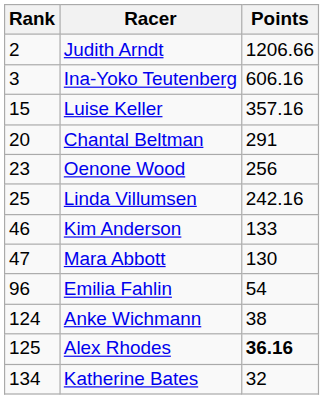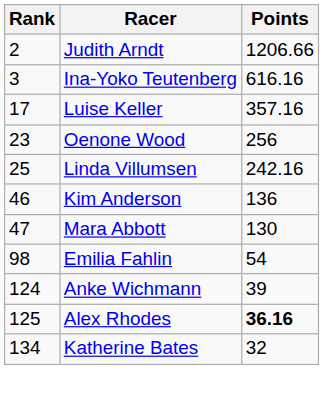Ina-Yoko Teutenberg | Points: 606.16 -> 616.16
Luise Keller | Rank: 15 -> 17
- row: 20 | Chantal Beltman | 291
Kim Anderson | Points: 133 -> 136
Emilia Fahlin | Rank: 96 -> 98
Anke Wichmann | Points: 38 -> 39
